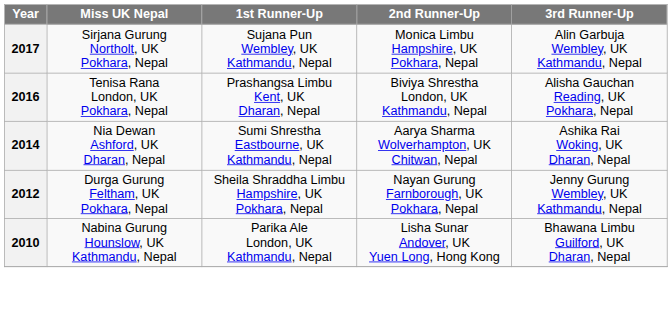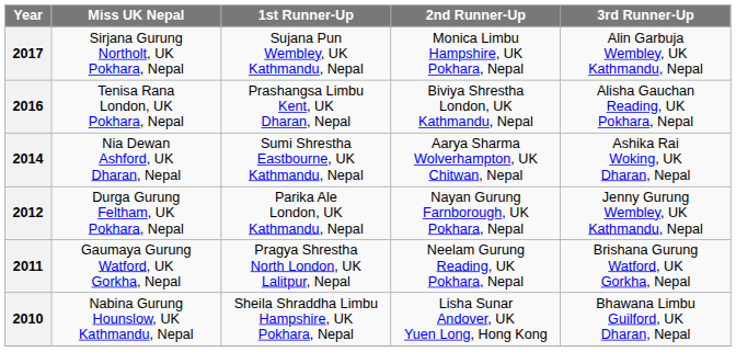2012 | 1st Runner-Up: Sheila Shraddha Limbu Hampshire, UK Pokhara, Nepal -> Parika Ale London, UK Kathmandu, Nepal
+ row: 2011 | Gaumaya Gurung Watford, UK Gorkha, Nepal | Pragya Shrestha North London, UK Lalitpur, Nepal | Neelam Gurung Reading, UK Pokhara, Nepal | Brishana Gurung Watford, UK Gorkha, Nepal
2010 | 1st Runner-Up: Parika Ale London, UK Kathmandu, Nepal -> Sheila Shraddha Limbu Hampshire, UK Pokhara, Nepal
